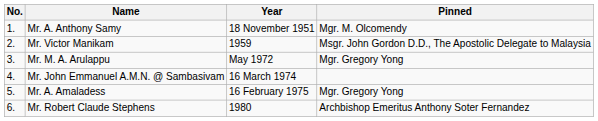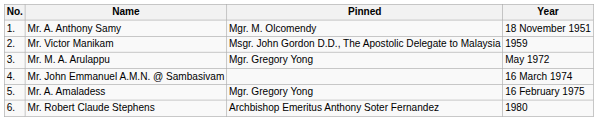columns swapped: Year <-> Pinned
